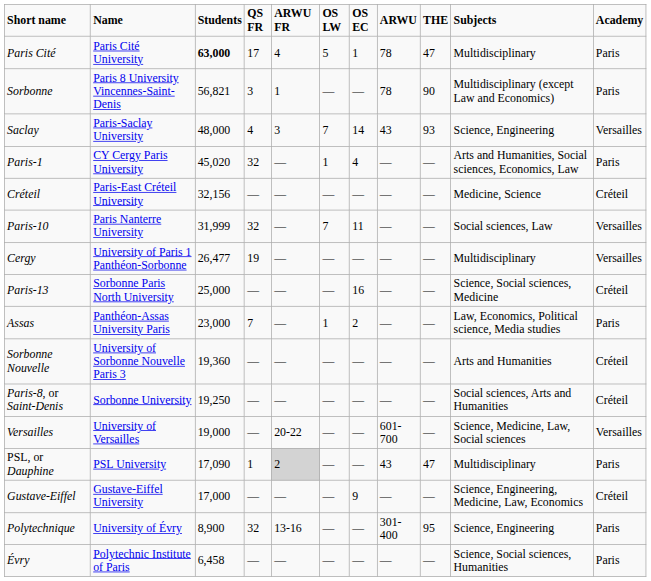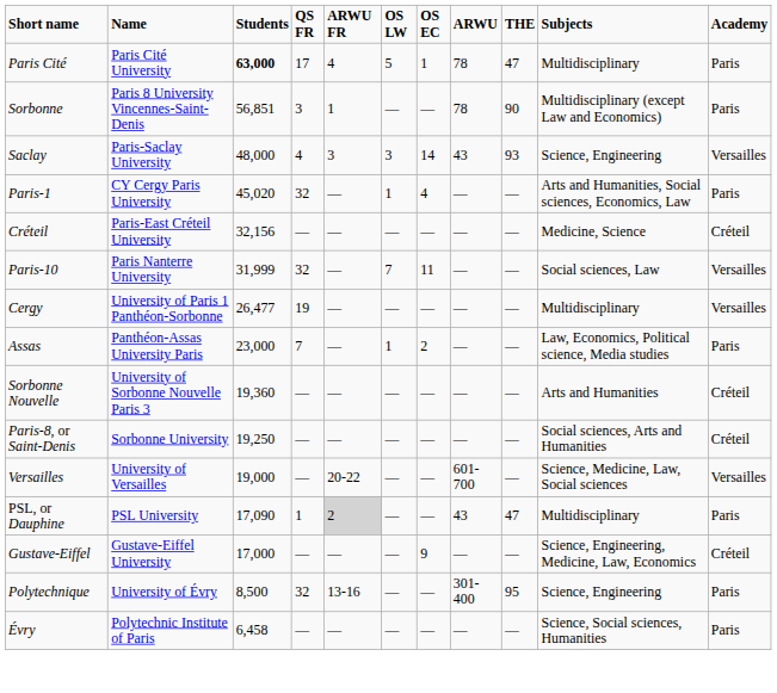Sorbonne | Students: 56,821 -> 56,851
Saclay | OS LW: 7 -> 3
- row: Paris-13 | Sorbonne Paris North University | 25,000 | — | — | — | 16 | — | — | Science, Social sciences, Medicine | Créteil
Polytechnique | Students: 8,900 -> 8,500
